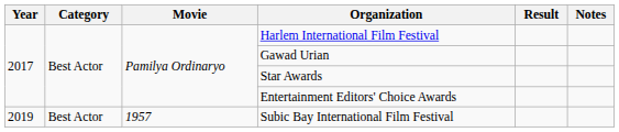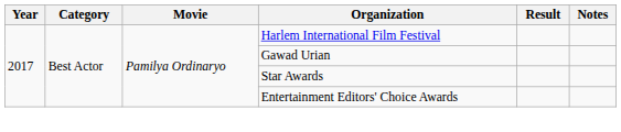- row: 2019 | Best Actor | 1957 | Subic Bay International Film Festival
